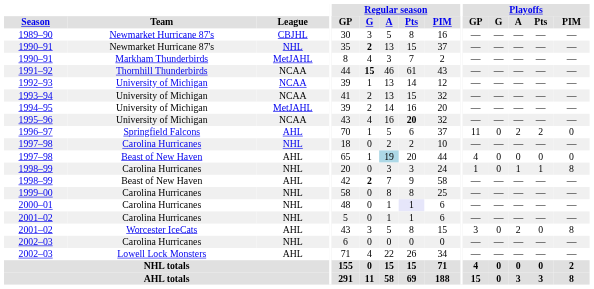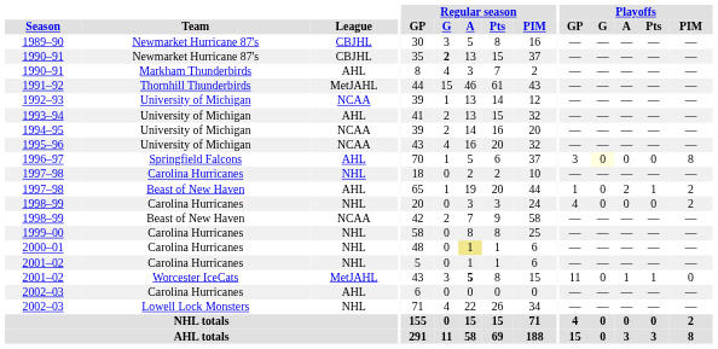1990–91 / Newmarket Hurricane 87's | League: NHL -> CBJHL
1990–91 / Markham Thunderbirds | League: MetJAHL -> AHL
1991–92 | League: NCAA -> MetJAHL
1991–92 | Regular season / G: bold -> normal
1993–94 | League: NCAA -> AHL
1994–95 | League: MetJAHL -> NCAA
1995–96 | Regular season / Pts: bold -> normal
1996–97 | Playoffs / GP: 11 -> 3
1996–97 | Playoffs / G: no background -> lightyellow background
1996–97 | Playoffs / A: 2 -> 0
1996–97 | Playoffs / Pts: 2 -> 0
1996–97 | Playoffs / PIM: 0 -> 8
1997–98 / Beast of New Haven | Regular season / A: lightblue background -> no background
1997–98 / Beast of New Haven | Playoffs / GP: 4 -> 1
1997–98 / Beast of New Haven | Playoffs / A: 0 -> 2
1997–98 / Beast of New Haven | Playoffs / Pts: 0 -> 1
1997–98 / Beast of New Haven | Playoffs / PIM: 0 -> 2
1998–99 / Carolina Hurricanes | Playoffs / GP: 1 -> 4
1998–99 / Carolina Hurricanes | Playoffs / A: 1 -> 0
1998–99 / Carolina Hurricanes | Playoffs / Pts: 1 -> 0
1998–99 / Carolina Hurricanes | Playoffs / PIM: 8 -> 2
1998–99 / Beast of New Haven | League: AHL -> NCAA
1998–99 / Beast of New Haven | Regular season / G: bold -> normal
2000–01 | Regular season / A: no background -> khaki background
2000–01 | Regular season / Pts: lavender background -> no background
2001–02 / Worcester IceCats | League: AHL -> MetJAHL
2001–02 / Worcester IceCats | Regular season / A: normal -> bold
2001–02 / Worcester IceCats | Playoffs / GP: 3 -> 11
2001–02 / Worcester IceCats | Playoffs / A: 2 -> 1
2001–02 / Worcester IceCats | Playoffs / Pts: 0 -> 1
2001–02 / Worcester IceCats | Playoffs / PIM: 8 -> 0
2002–03 / Carolina Hurricanes | League: NHL -> AHL
2002–03 / Lowell Lock Monsters | League: AHL -> NHL
